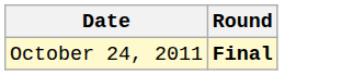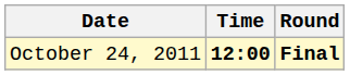+ column: Time | 12:00
